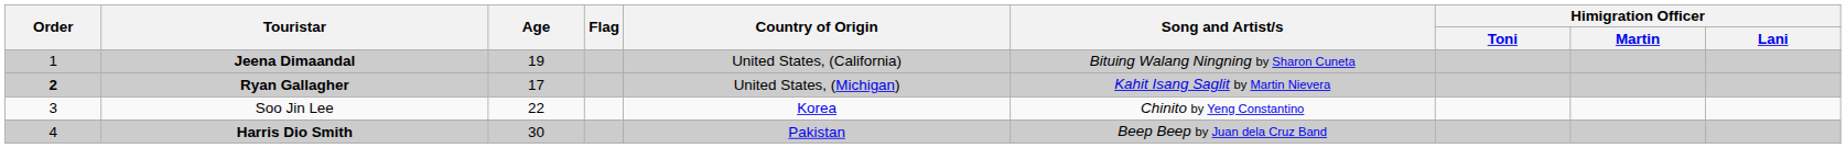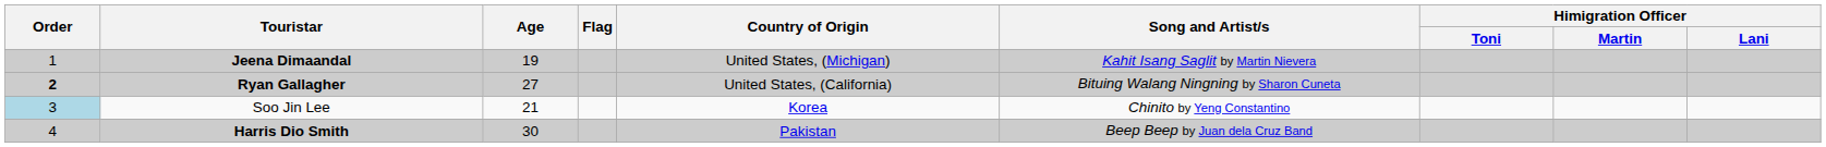Jeena Dimaandal | Country of Origin: United States, (California) -> United States, (Michigan)
Jeena Dimaandal | Song and Artist/s: Bituing Walang Ningning by Sharon Cuneta -> Kahit Isang Saglit by Martin Nievera
Ryan Gallagher | Age: 17 -> 27
Ryan Gallagher | Country of Origin: United States, (Michigan) -> United States, (California)
Ryan Gallagher | Song and Artist/s: Kahit Isang Saglit by Martin Nievera -> Bituing Walang Ningning by Sharon Cuneta
Soo Jin Lee | Order: no background -> lightblue background
Soo Jin Lee | Age: 22 -> 21
